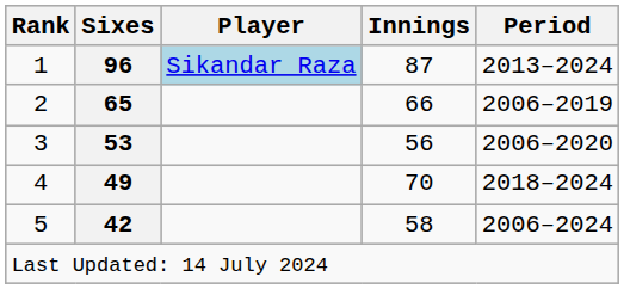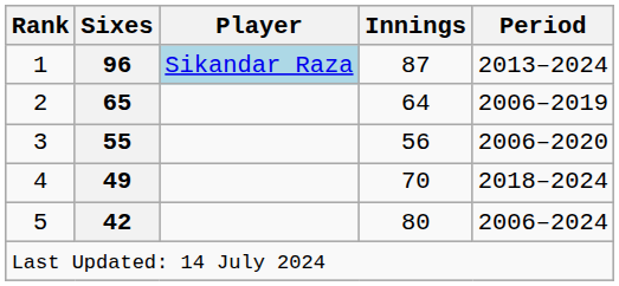2 | Innings: 66 -> 64
3 | Sixes: 53 -> 55
5 | Innings: 58 -> 80
